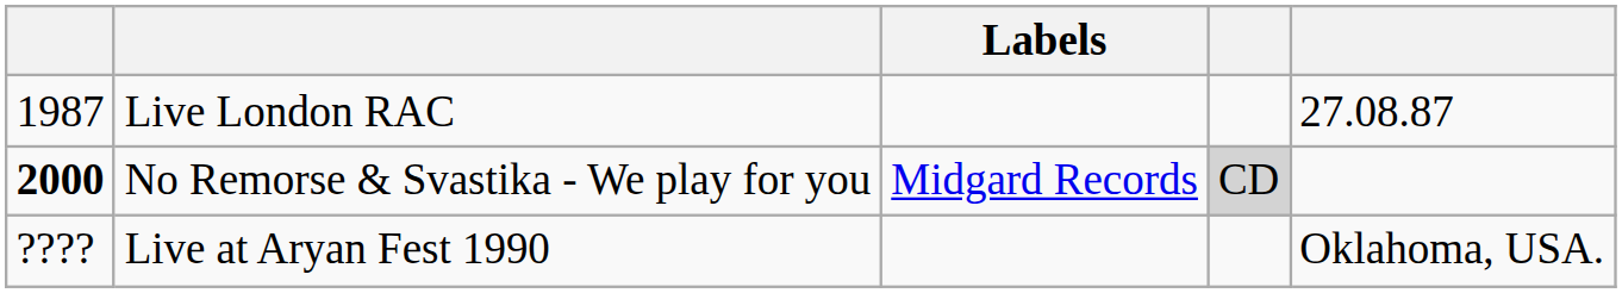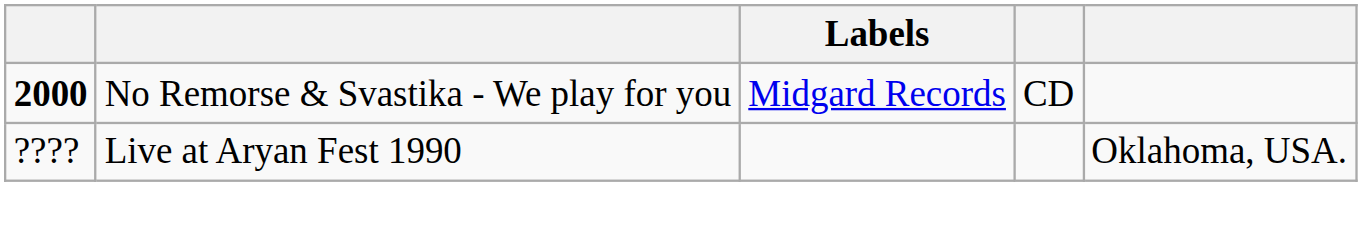- row: 1987 | Live London RAC | 27.08.87
No Remorse & Svastika - We play for you | column 4: lightgrey background -> no background
